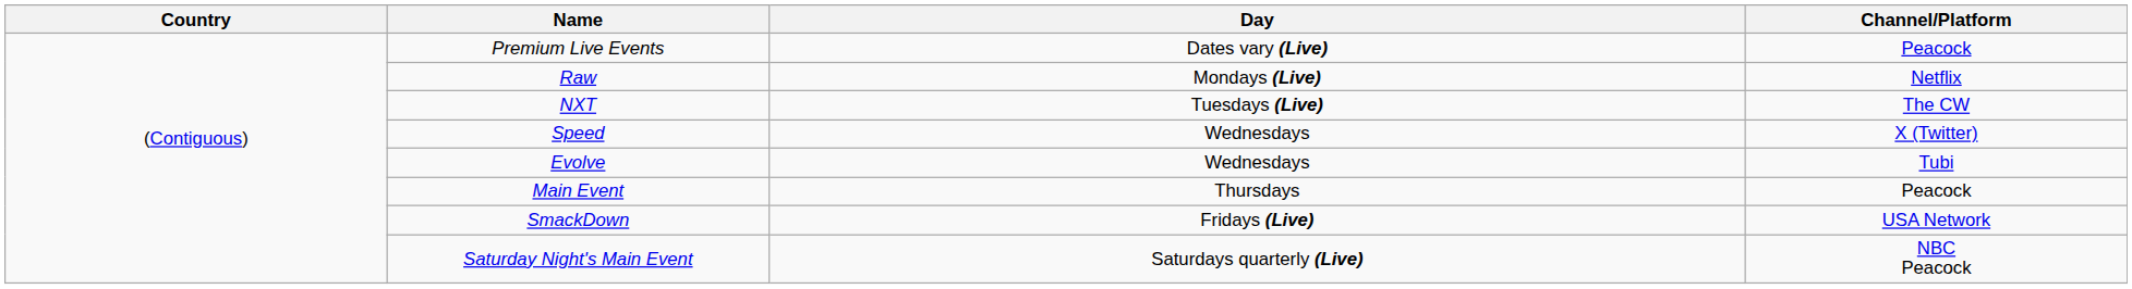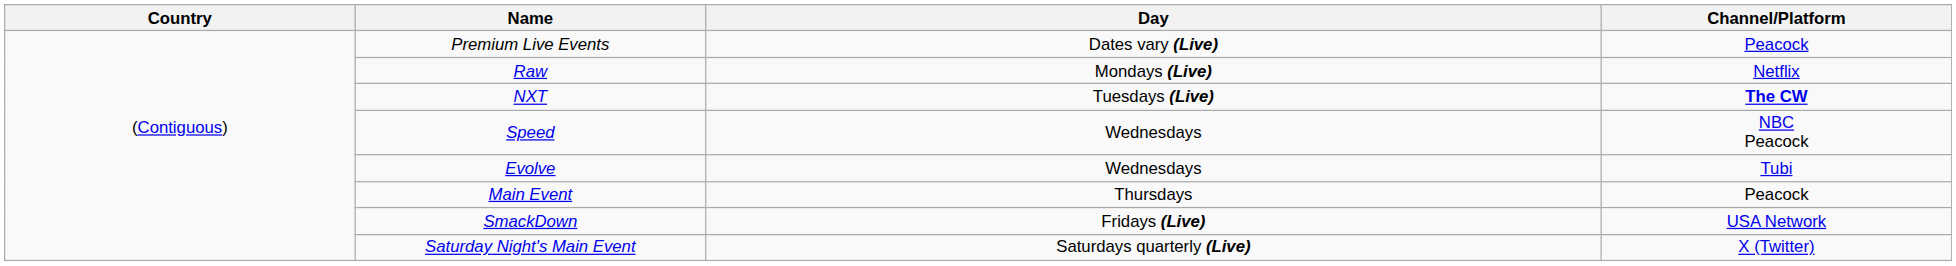NXT | Channel/Platform: normal -> bold
Speed | Channel/Platform: X (Twitter) -> NBC Peacock
Saturday Night's Main Event | Channel/Platform: NBC Peacock -> X (Twitter)
